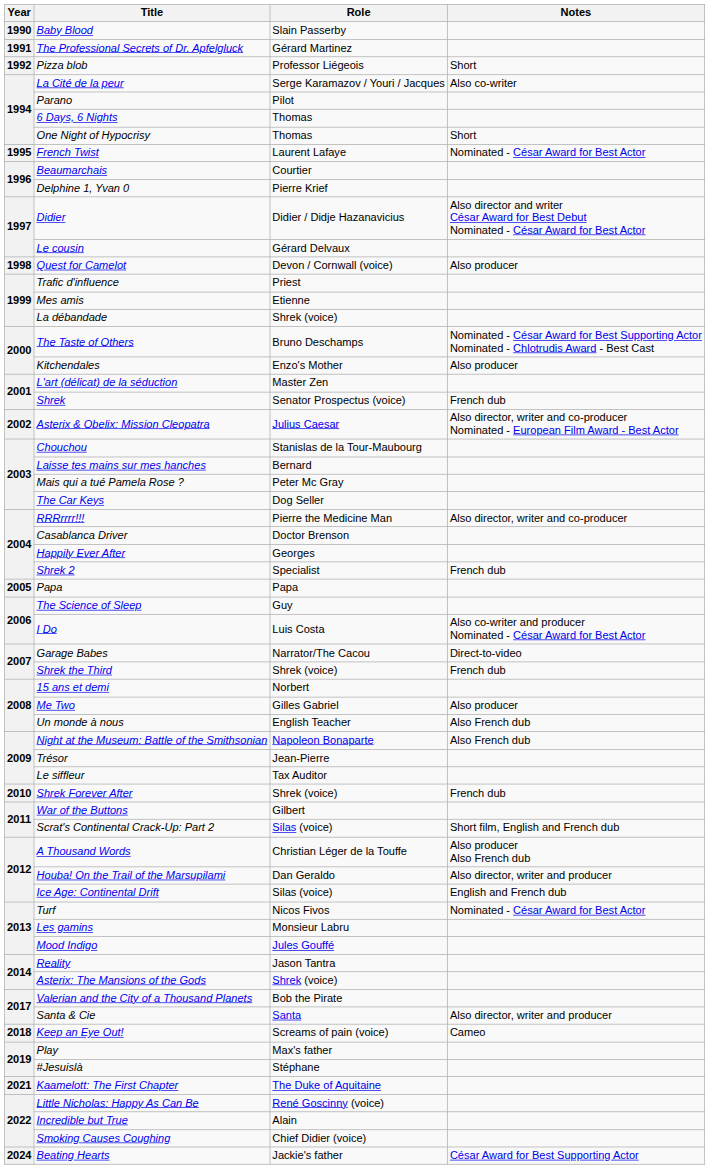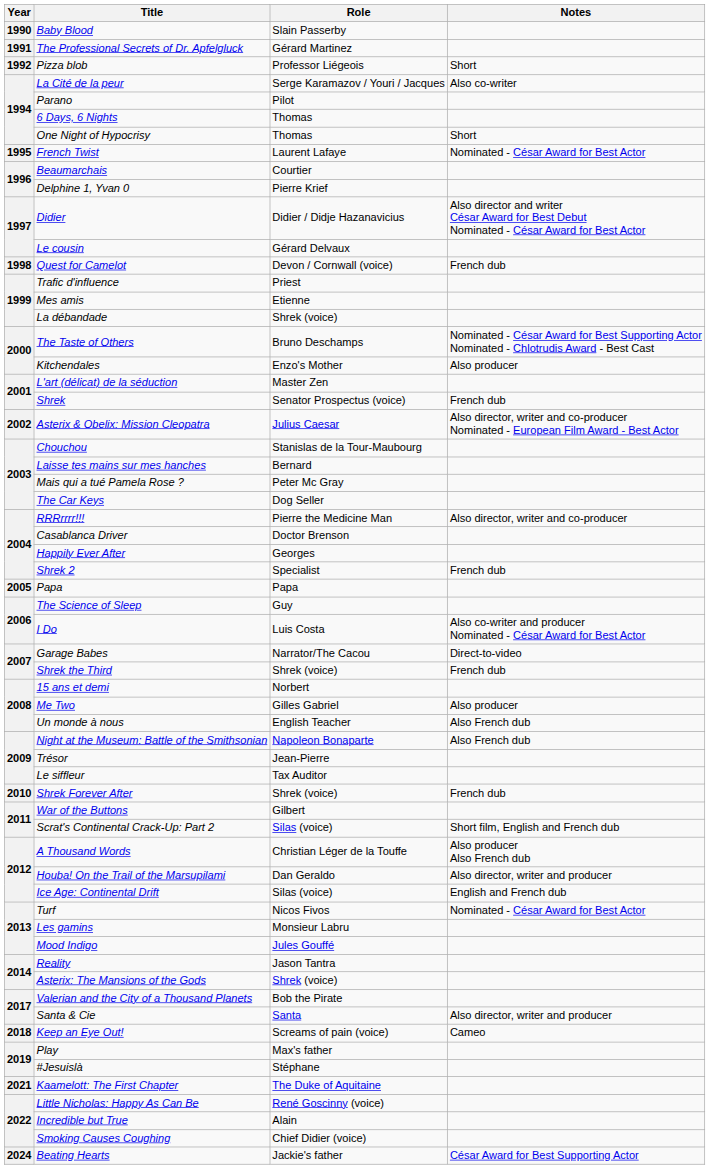Quest for Camelot | Notes: Also producer -> French dub
